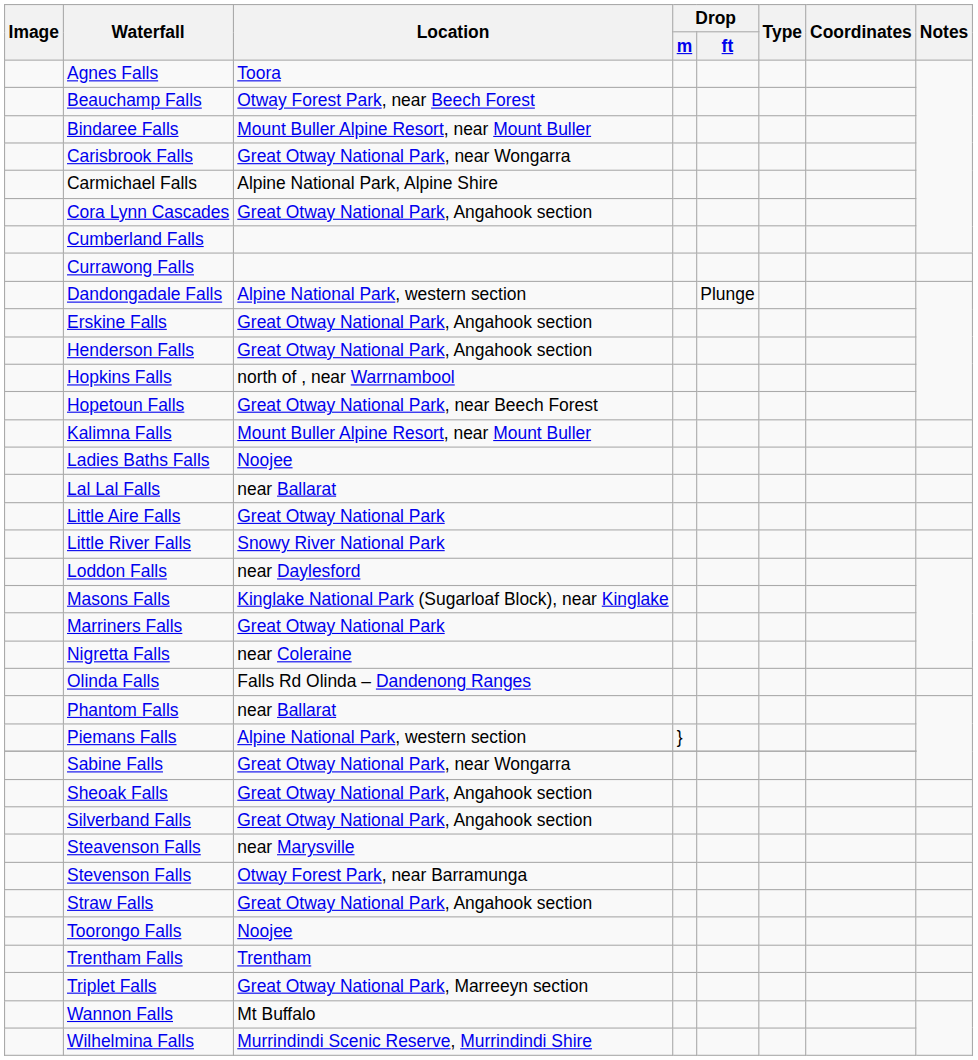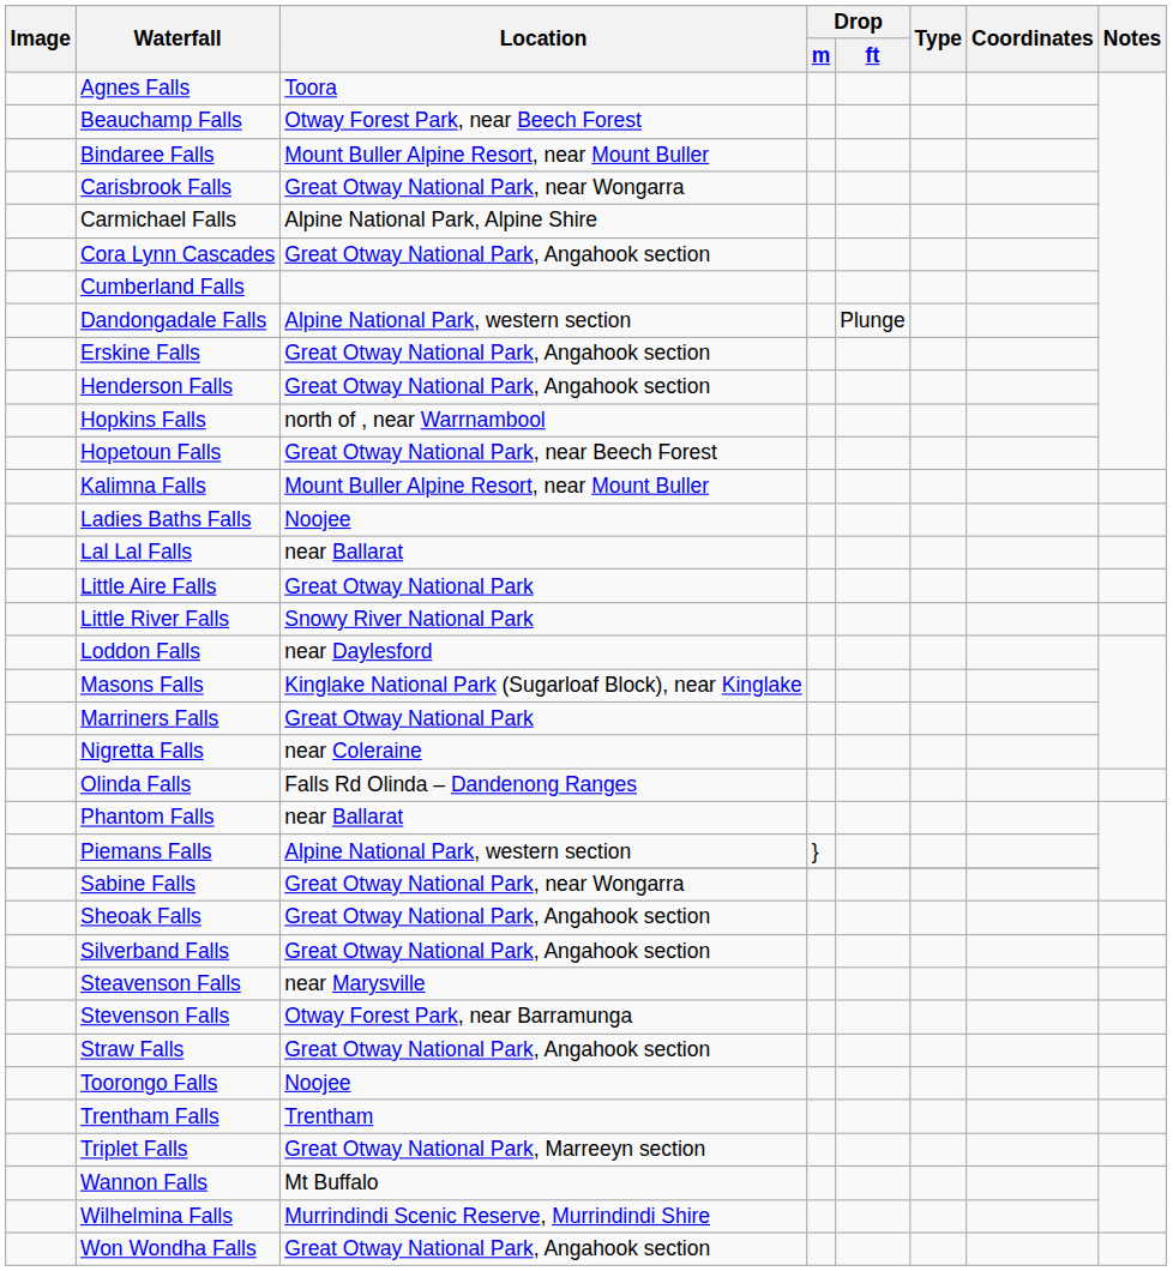- row: Currawong Falls
+ row: Won Wondha Falls | Great Otway National Park, Angahook section
